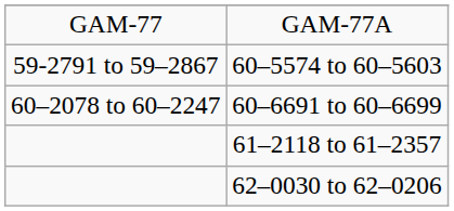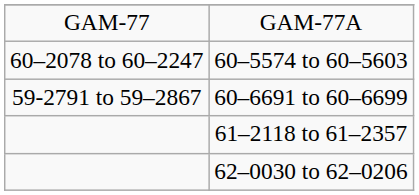60–5574 to 60–5603 | column 1: 59-2791 to 59–2867 -> 60–2078 to 60–2247
60–6691 to 60–6699 | column 1: 60–2078 to 60–2247 -> 59-2791 to 59–2867
